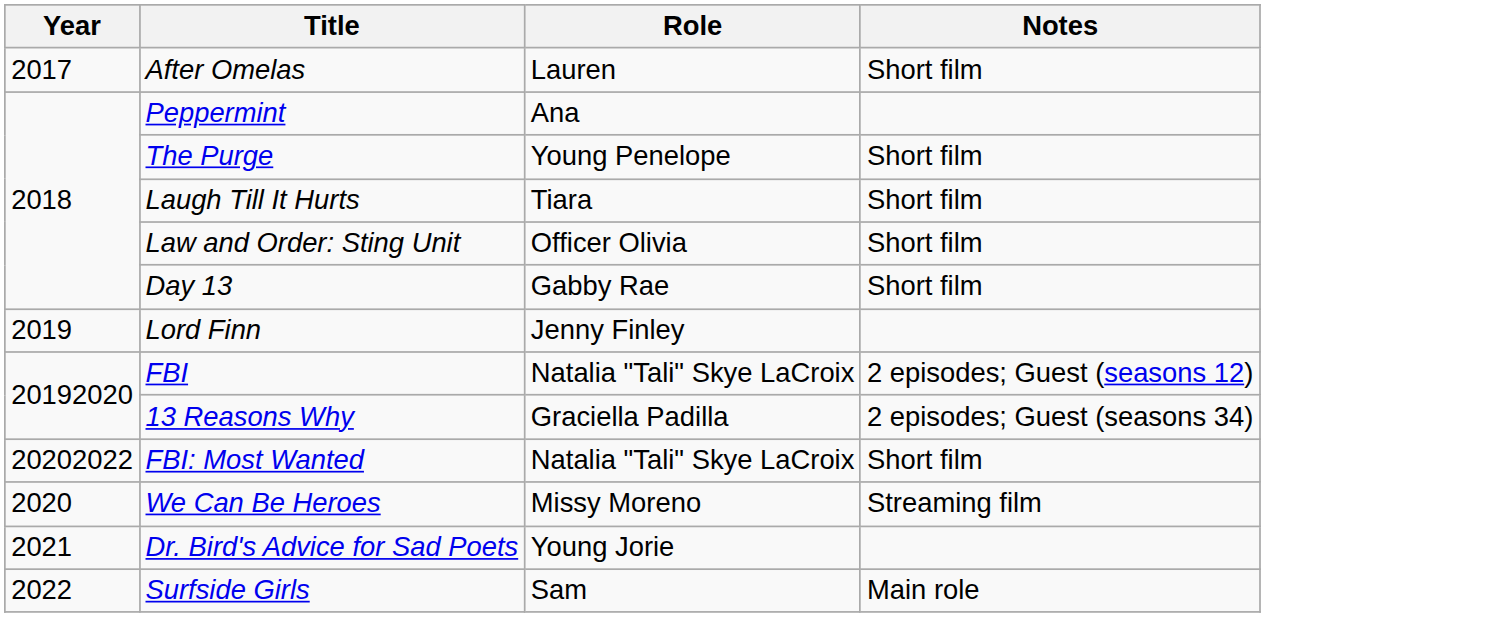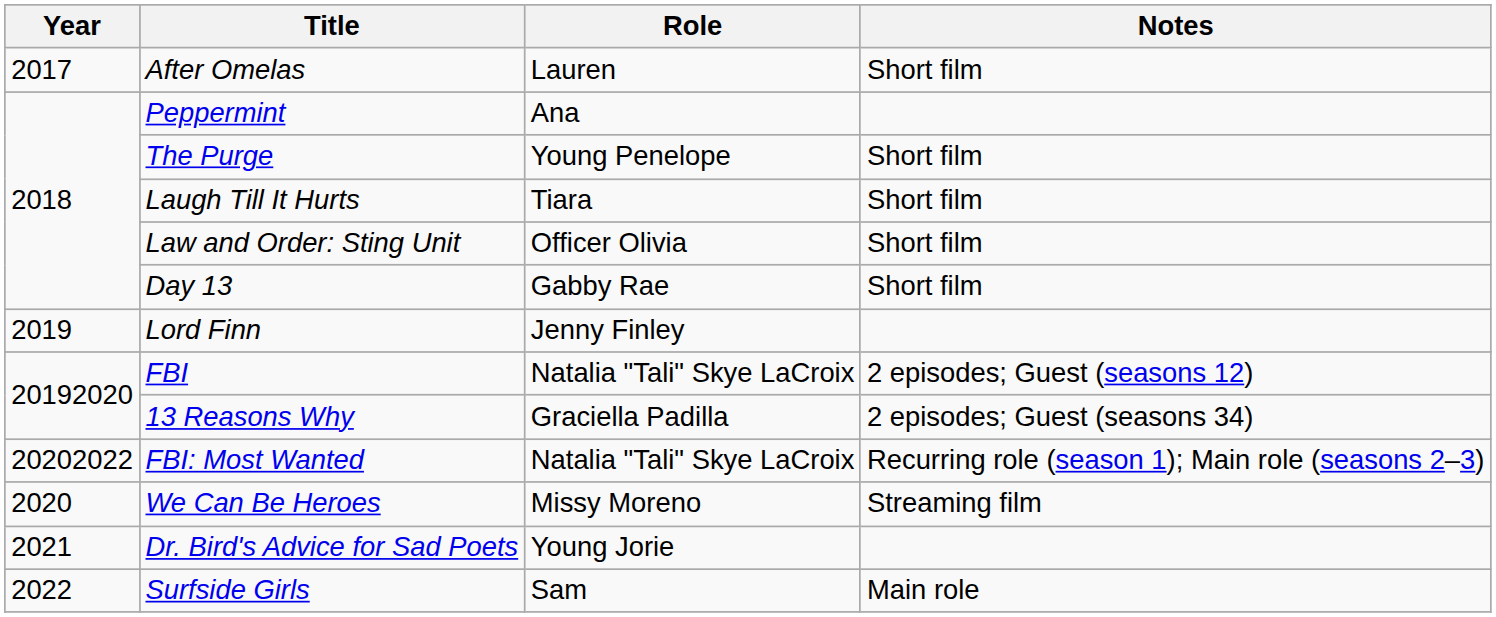FBI: Most Wanted | Notes: Short film -> Recurring role (season 1); Main role (seasons 2–3)
